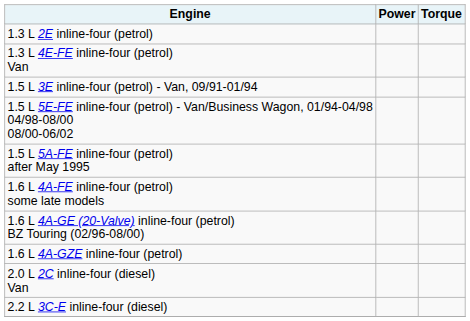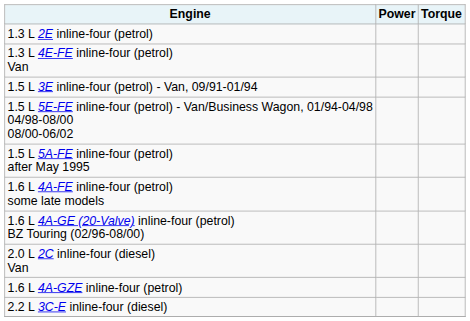rows swapped: 1.6 L 4A-GZE inline-four (petrol) <-> 2.0 L 2C inline-four (diesel) Van
